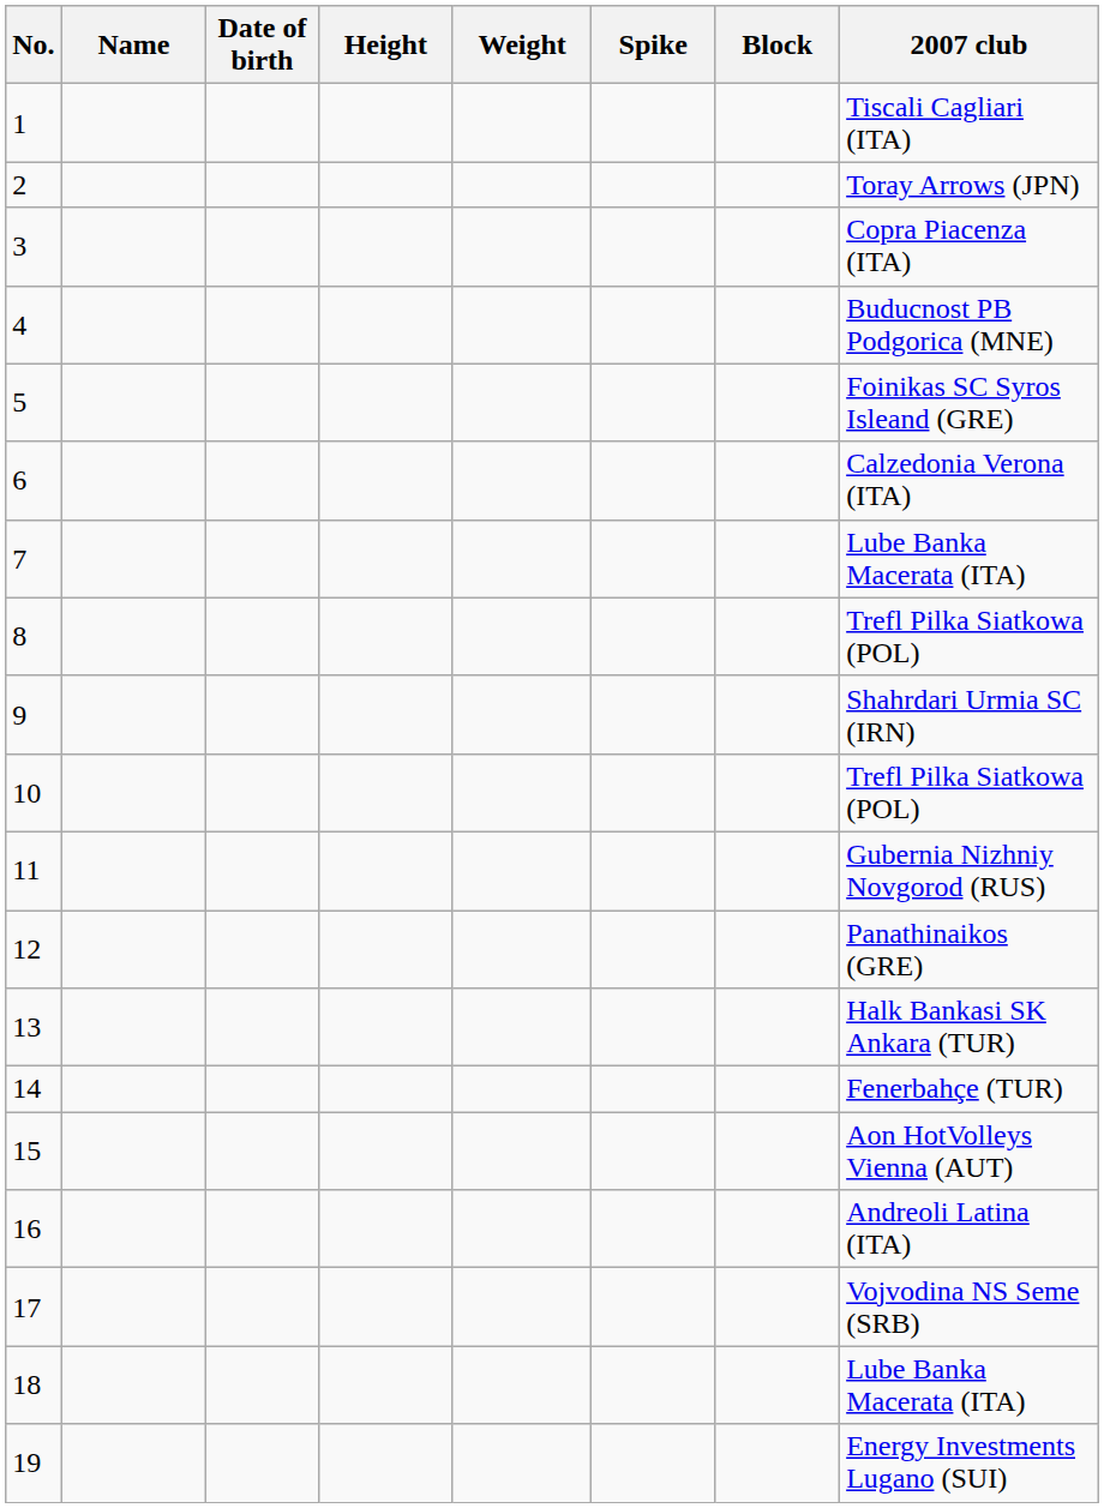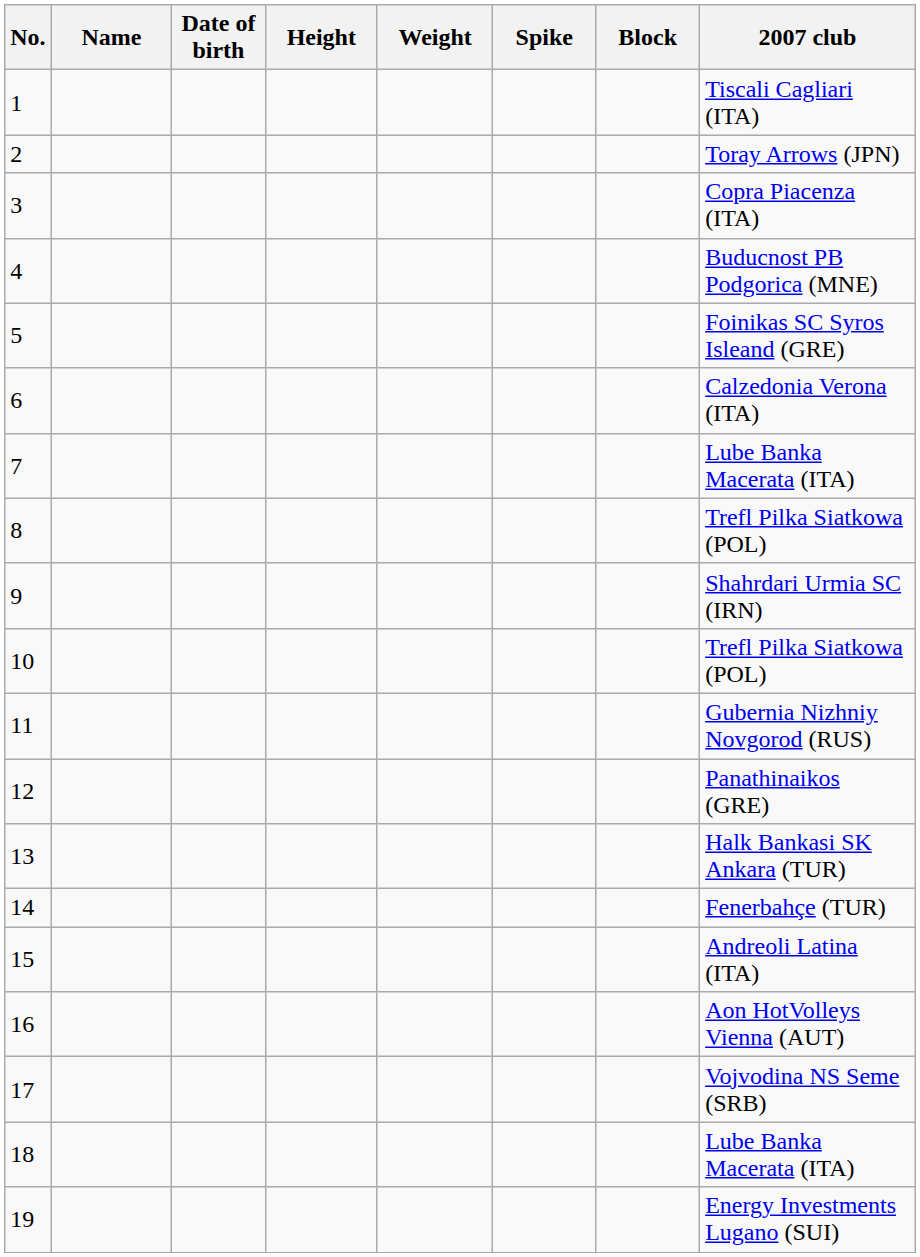15 | 2007 club: Aon HotVolleys Vienna (AUT) -> Andreoli Latina (ITA)
16 | 2007 club: Andreoli Latina (ITA) -> Aon HotVolleys Vienna (AUT)
